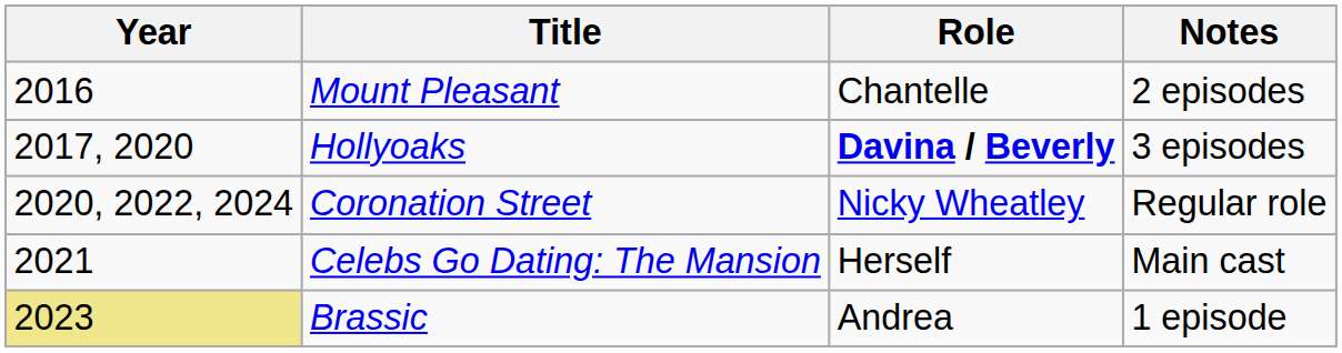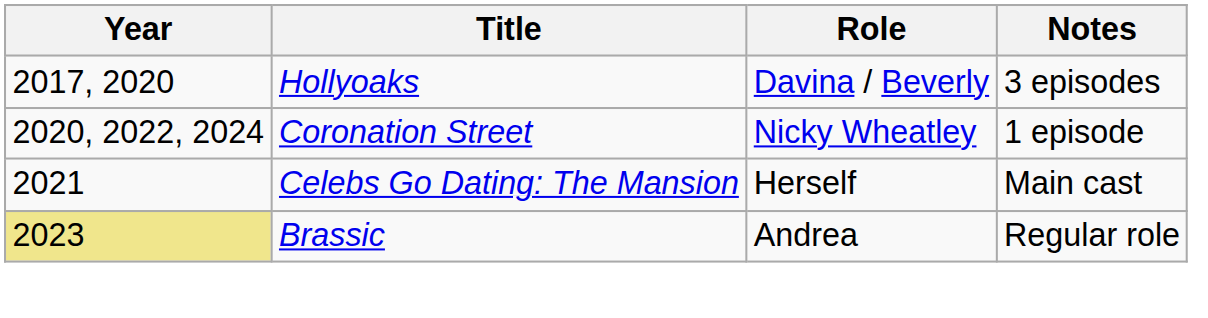- row: 2016 | Mount Pleasant | Chantelle | 2 episodes
Hollyoaks | Role: bold -> normal
Coronation Street | Notes: Regular role -> 1 episode
Brassic | Notes: 1 episode -> Regular role
